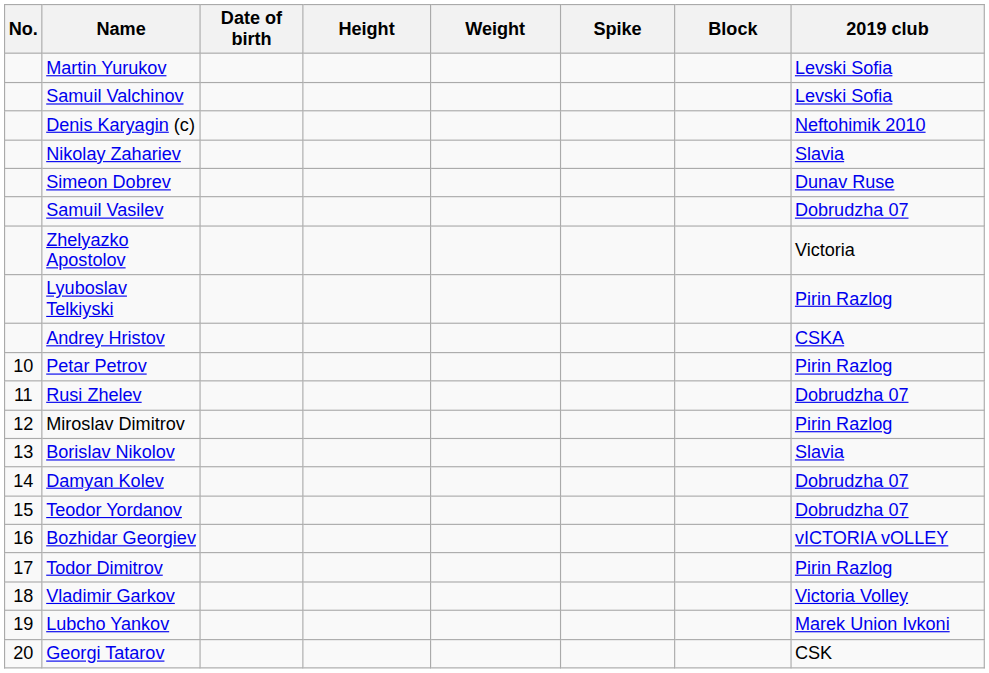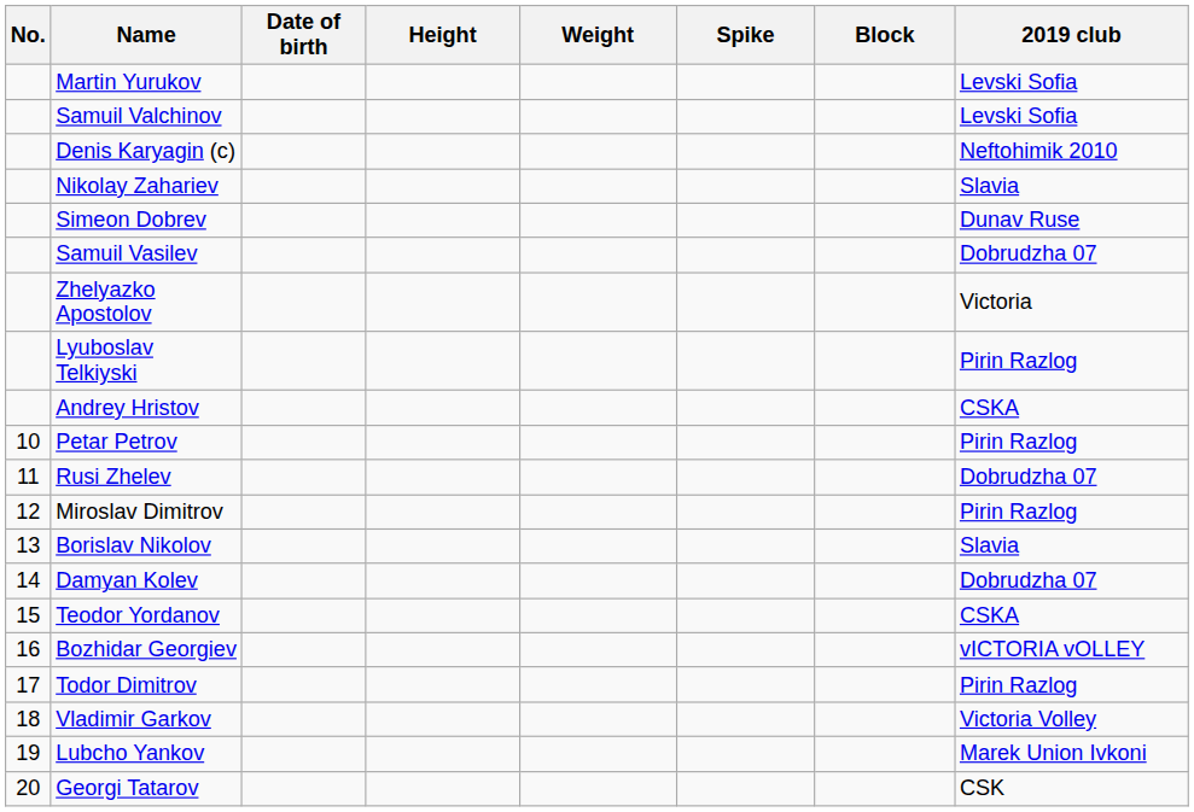Teodor Yordanov | 2019 club: Dobrudzha 07 -> CSKA
